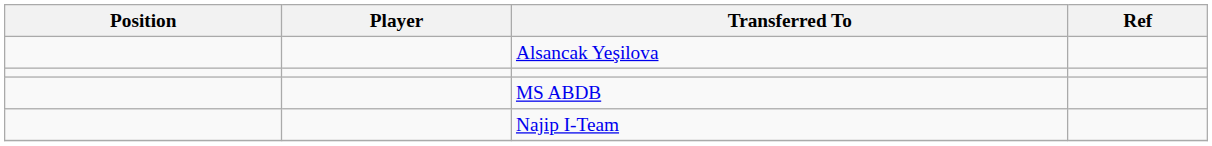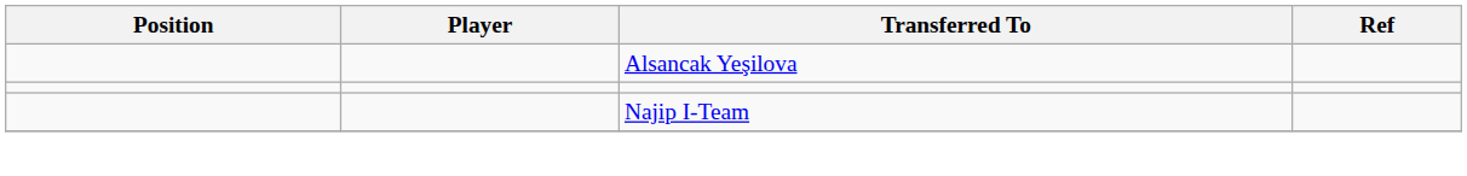- row: MS ABDB
